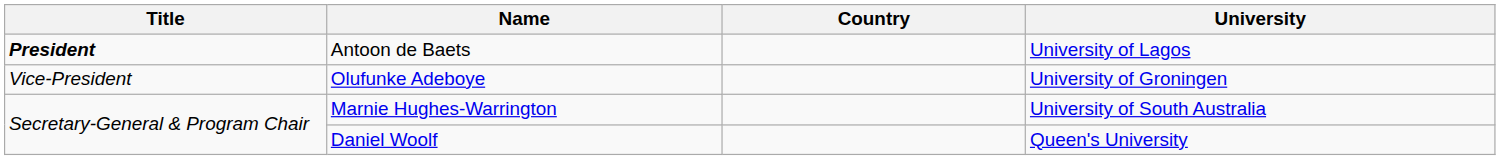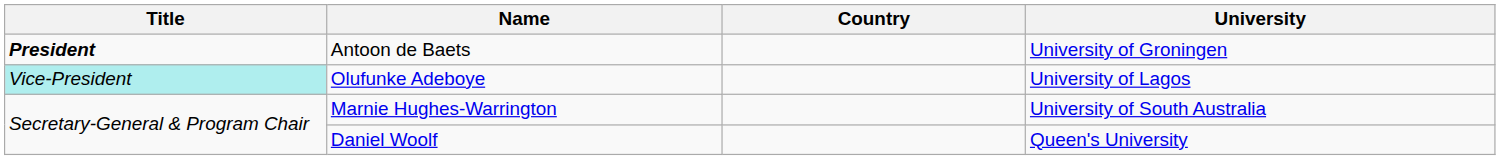Antoon de Baets | University: University of Lagos -> University of Groningen
Olufunke Adeboye | Title: no background -> paleturquoise background
Olufunke Adeboye | University: University of Groningen -> University of Lagos
